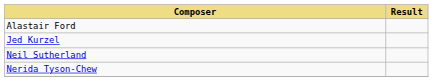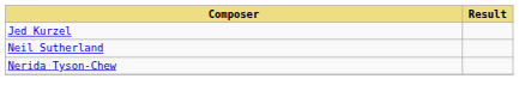- row: Alastair Ford
